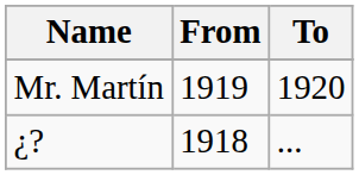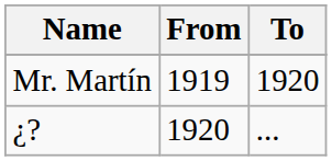¿? | From: 1918 -> 1920
